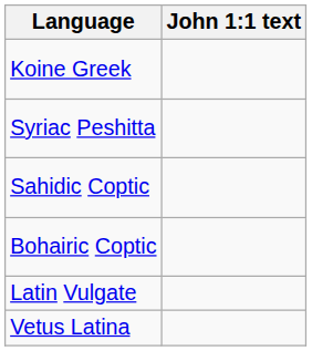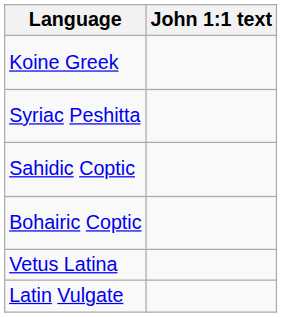rows swapped: Vetus Latina <-> Latin Vulgate
